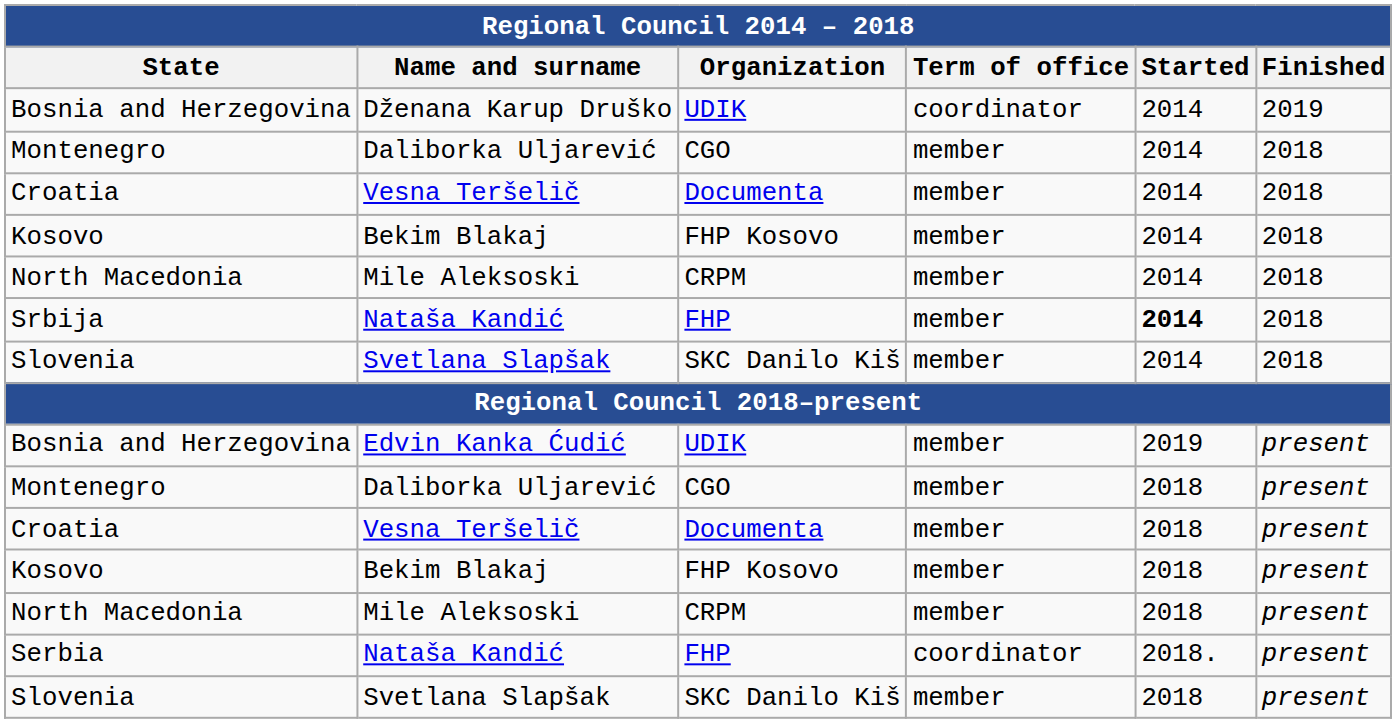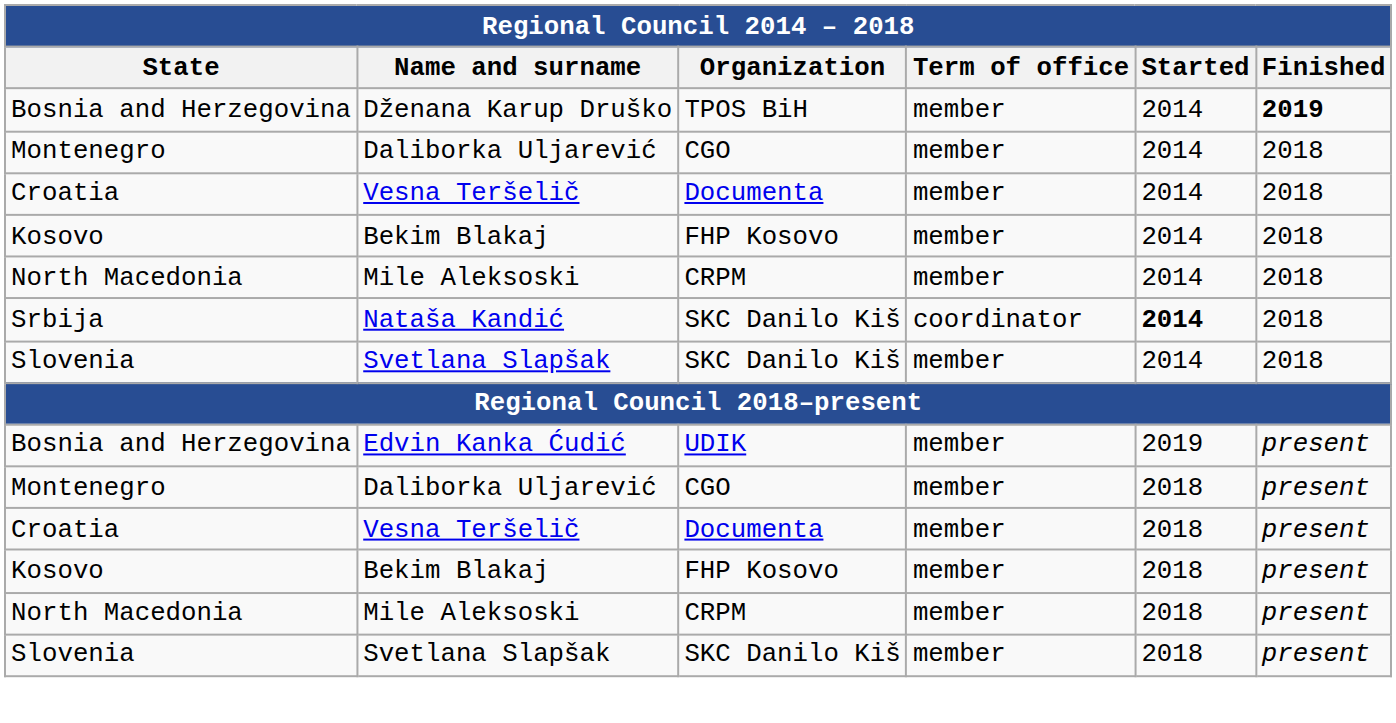Bosnia and Herzegovina / Dženana Karup Druško | Organization: UDIK -> TPOS BiH
Bosnia and Herzegovina / Dženana Karup Druško | Term of office: coordinator -> member
Bosnia and Herzegovina / Dženana Karup Druško | Finished: normal -> bold
Srbija | Organization: FHP -> SKC Danilo Kiš
Srbija | Term of office: member -> coordinator
- row: Serbia | Nataša Kandić | FHP | coordinator | 2018. | present
